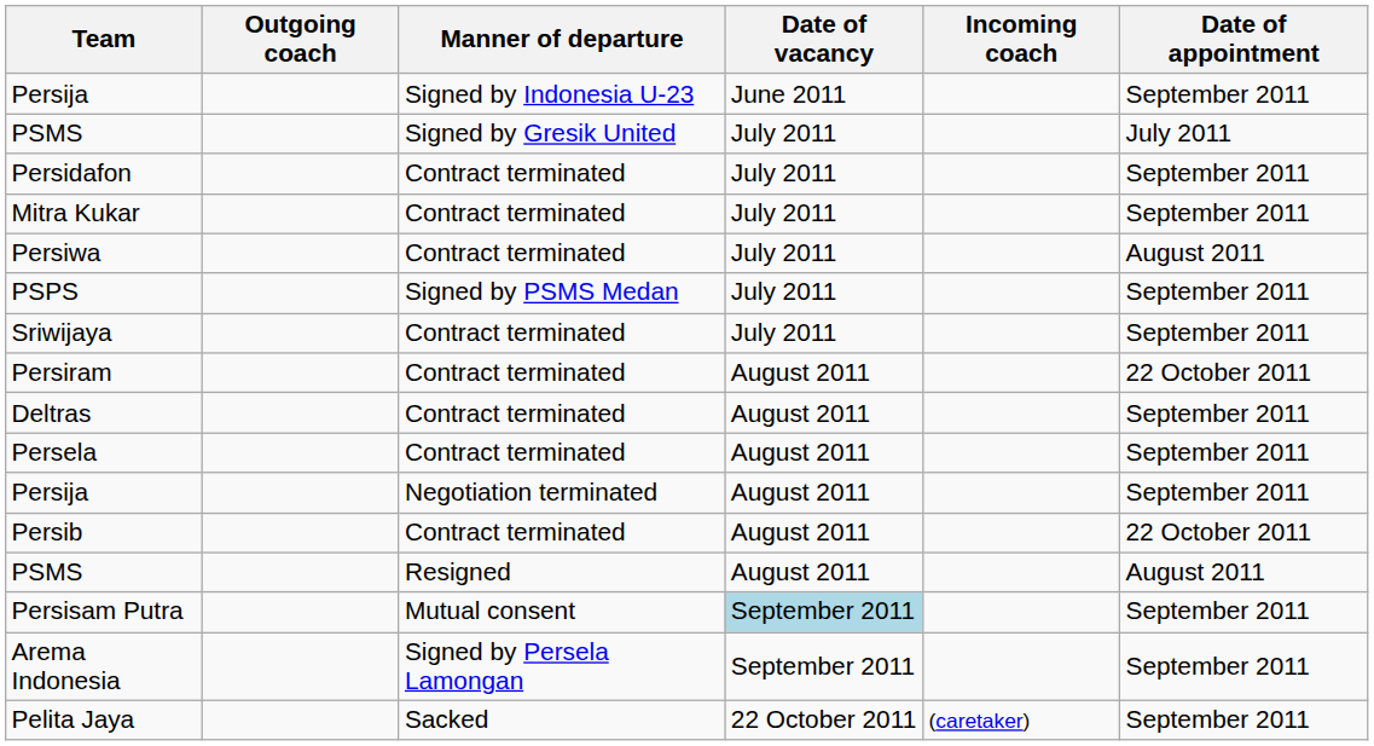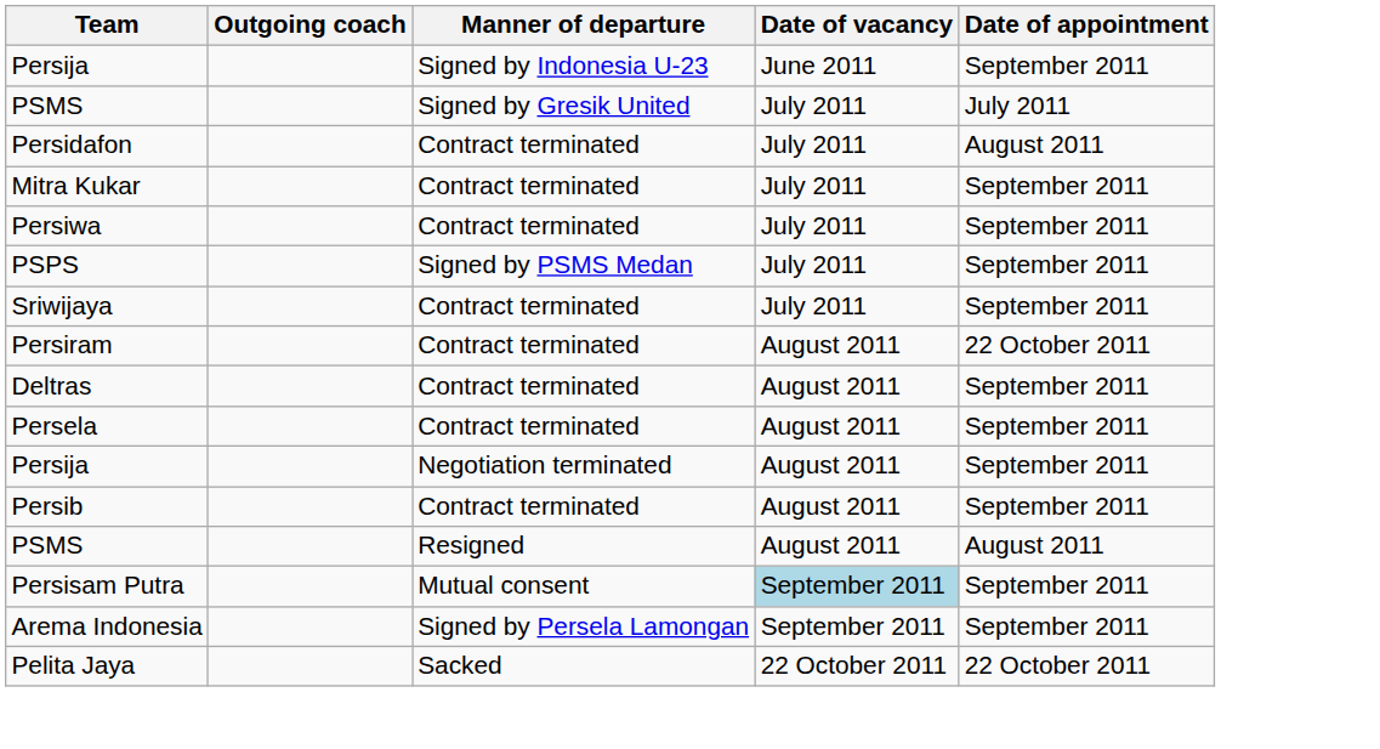- column: Incoming coach | (caretaker)
Persidafon | Date of appointment: September 2011 -> August 2011
Persiwa | Date of appointment: August 2011 -> September 2011
Persib | Date of appointment: 22 October 2011 -> September 2011
Pelita Jaya | Date of appointment: September 2011 -> 22 October 2011
